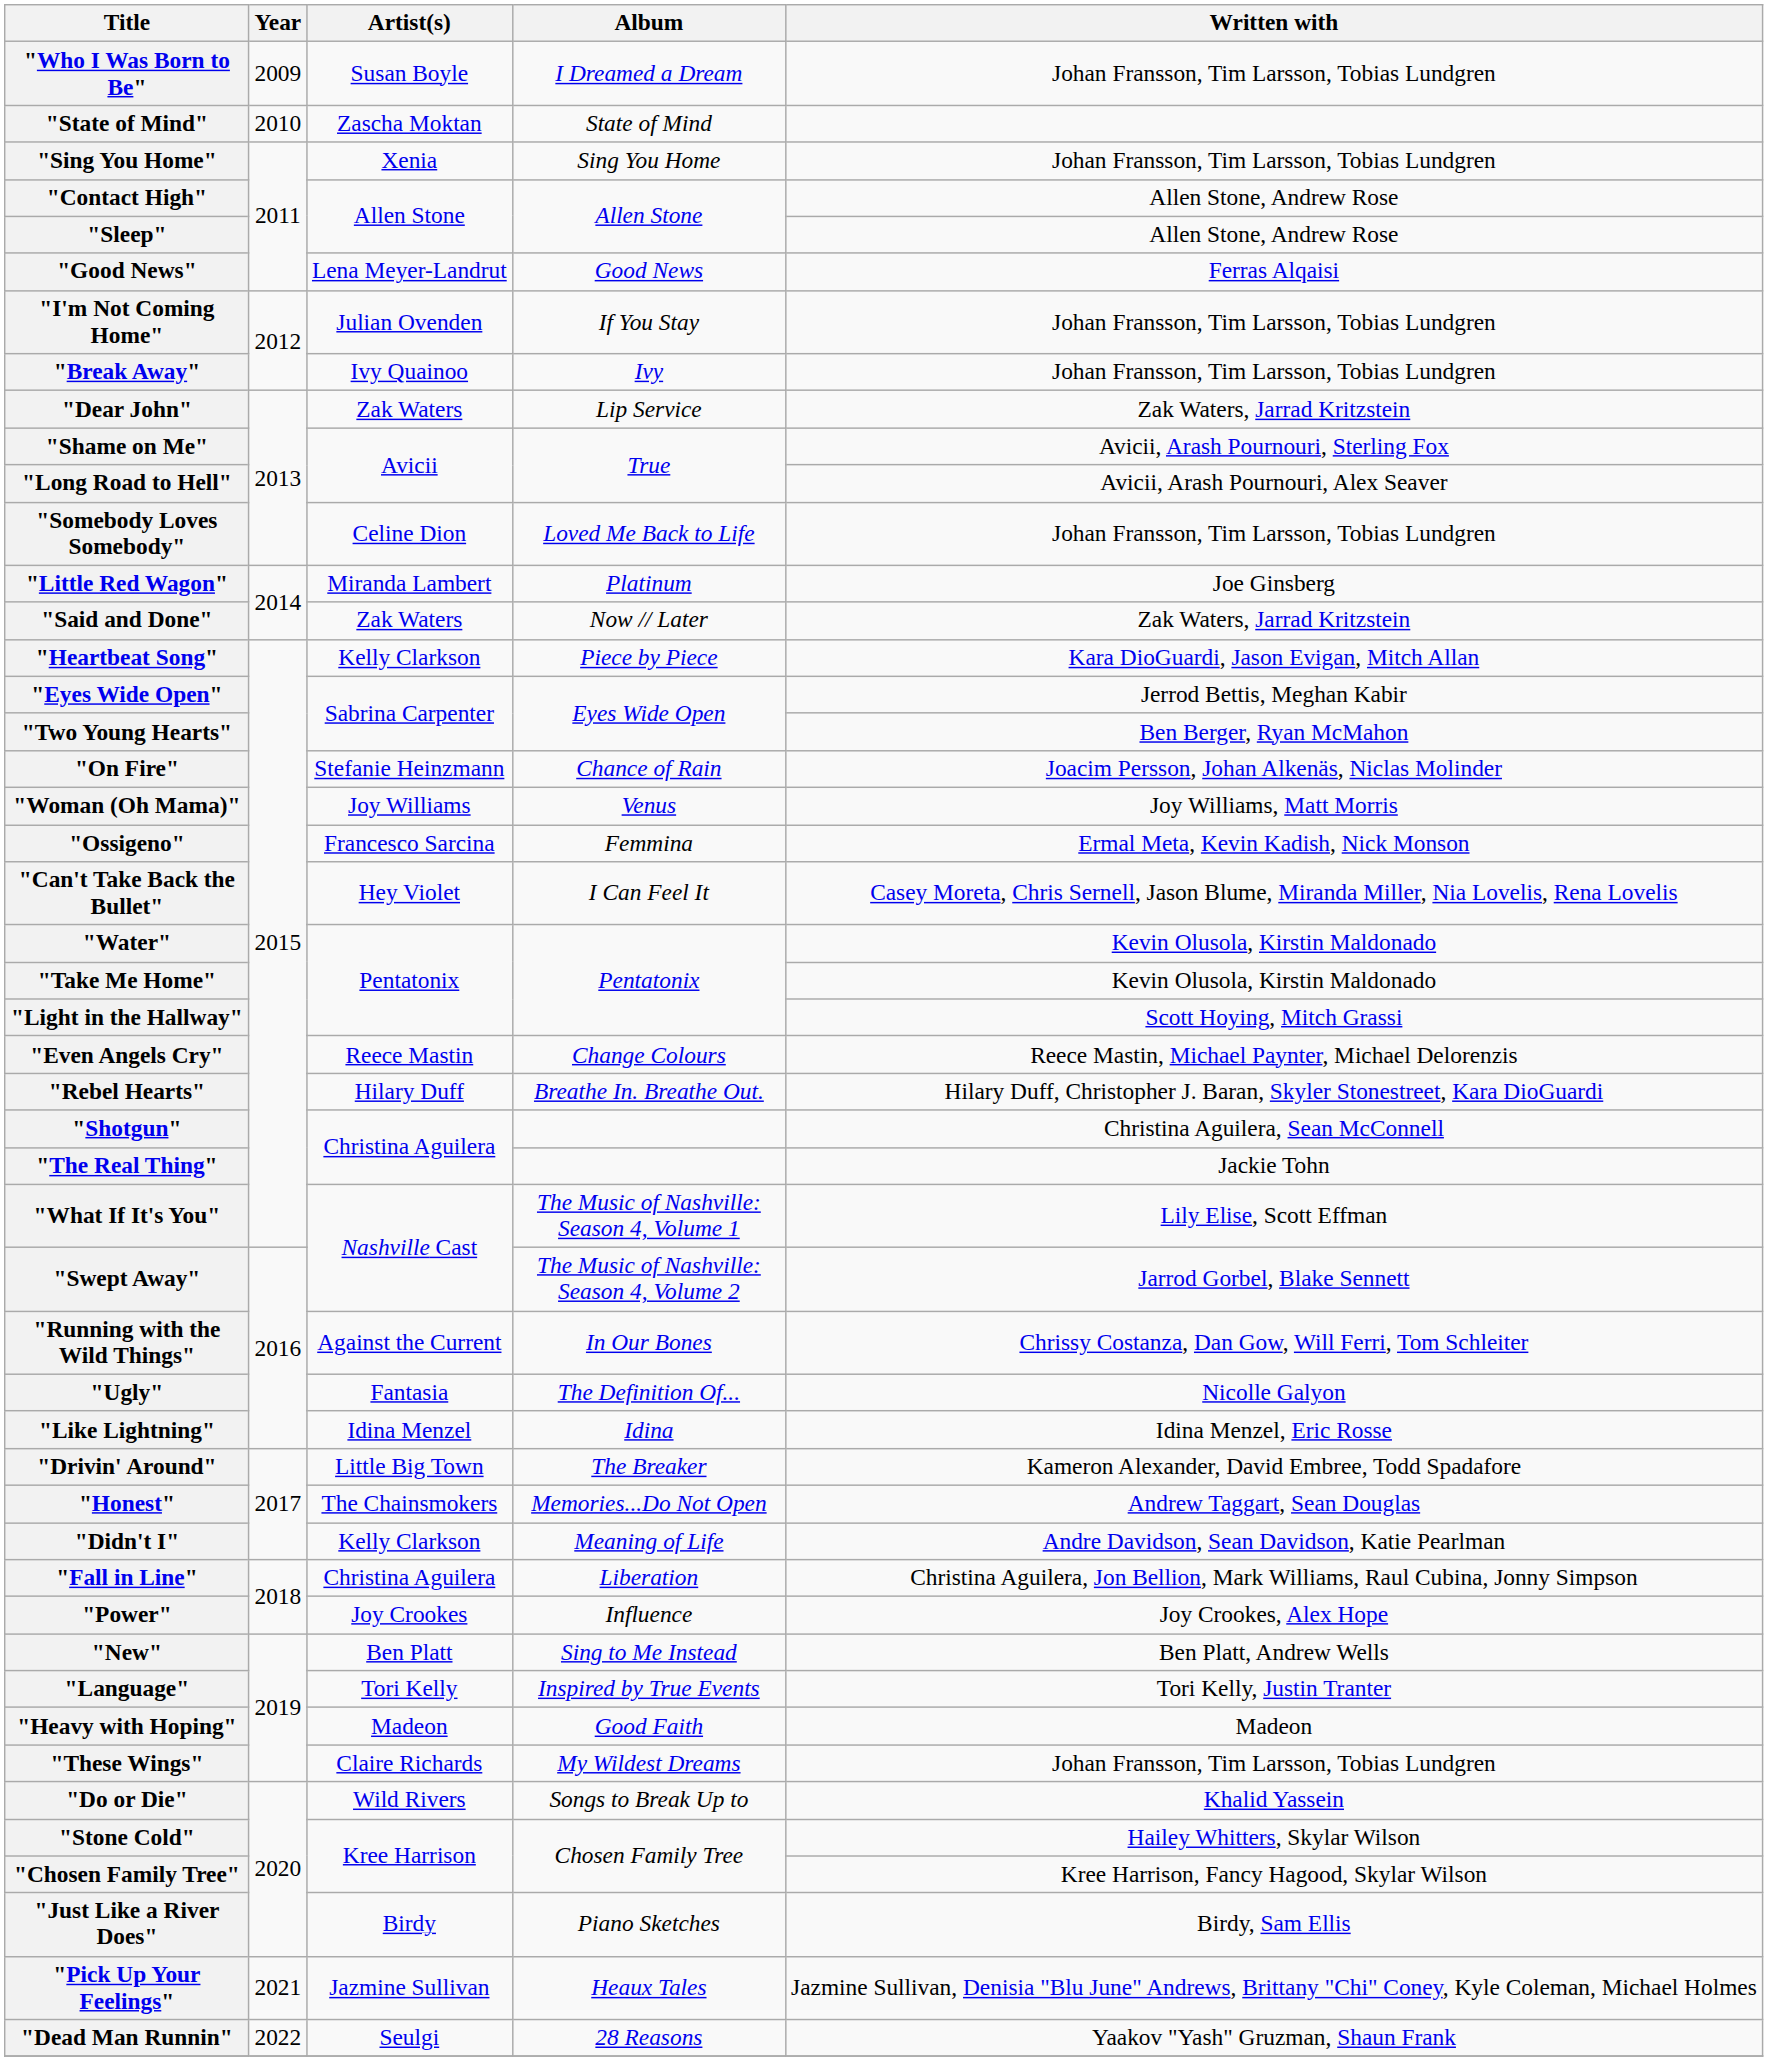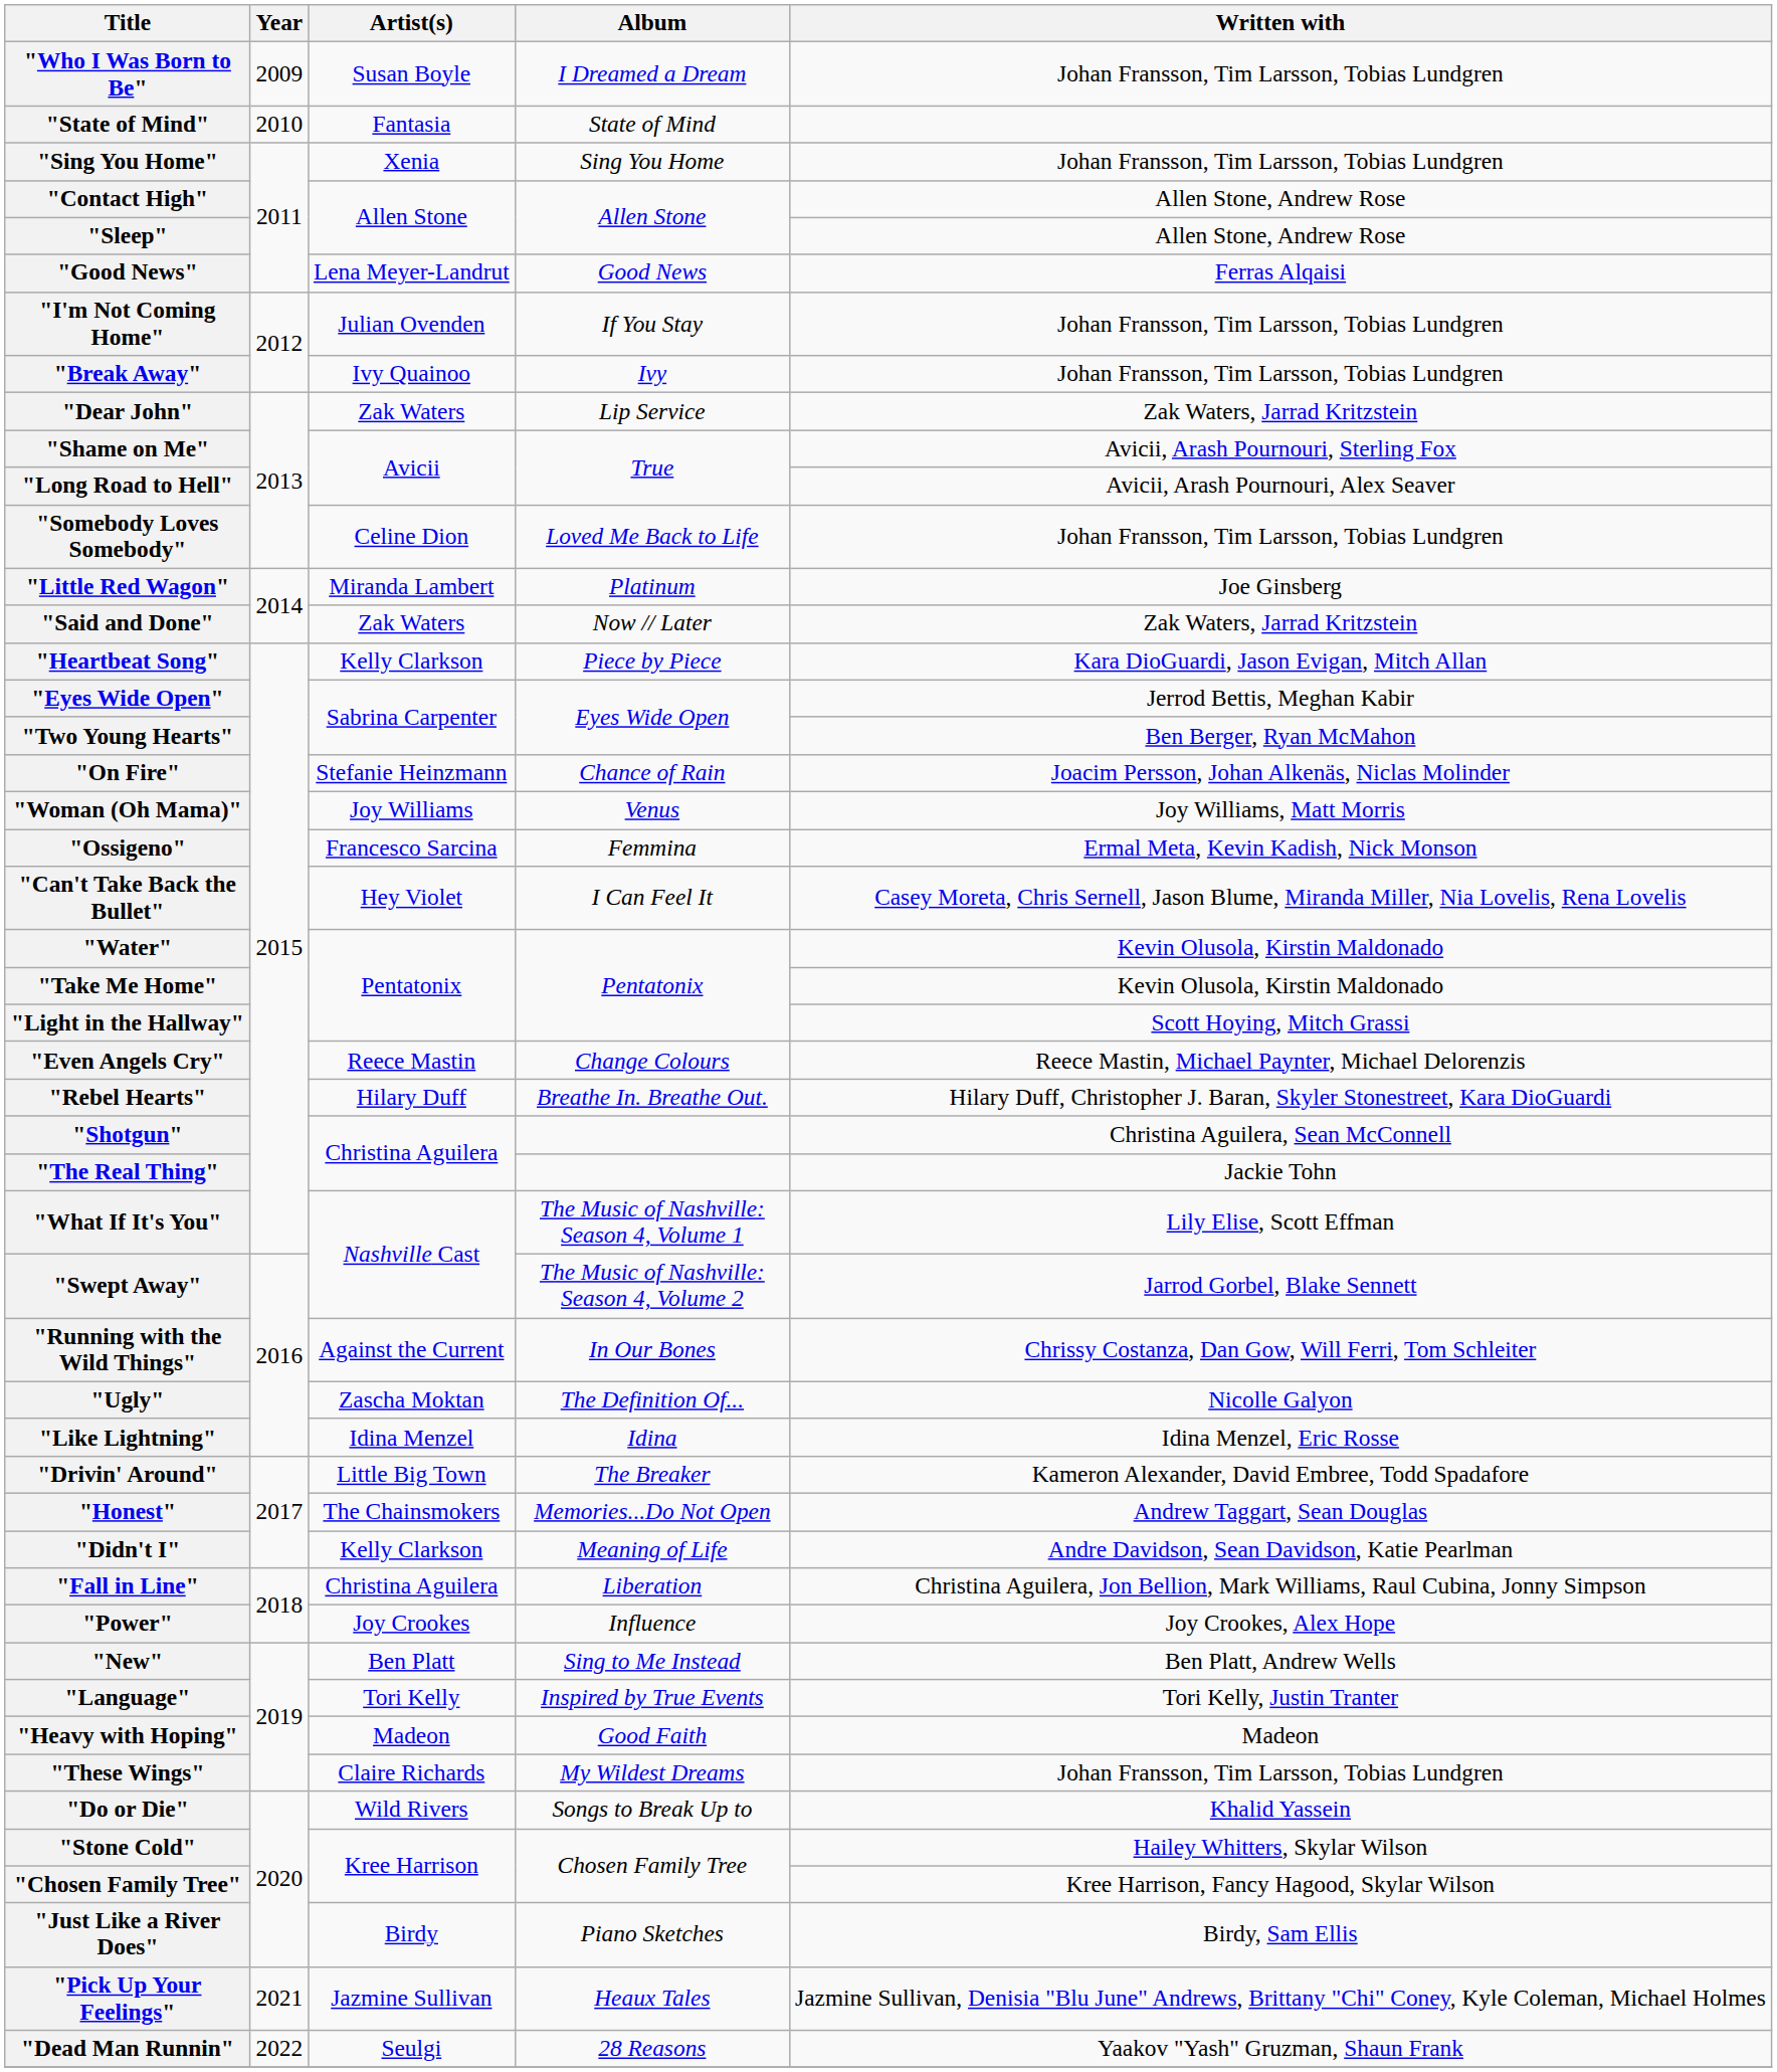"State of Mind" | Artist(s): Zascha Moktan -> Fantasia
"Ugly" | Artist(s): Fantasia -> Zascha Moktan
